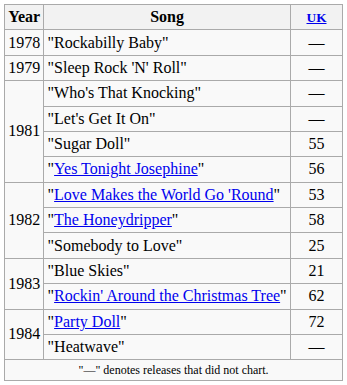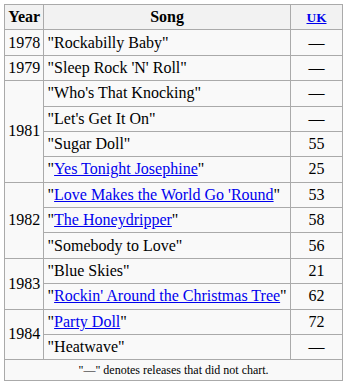"Yes Tonight Josephine" | UK: 56 -> 25
"Somebody to Love" | UK: 25 -> 56
